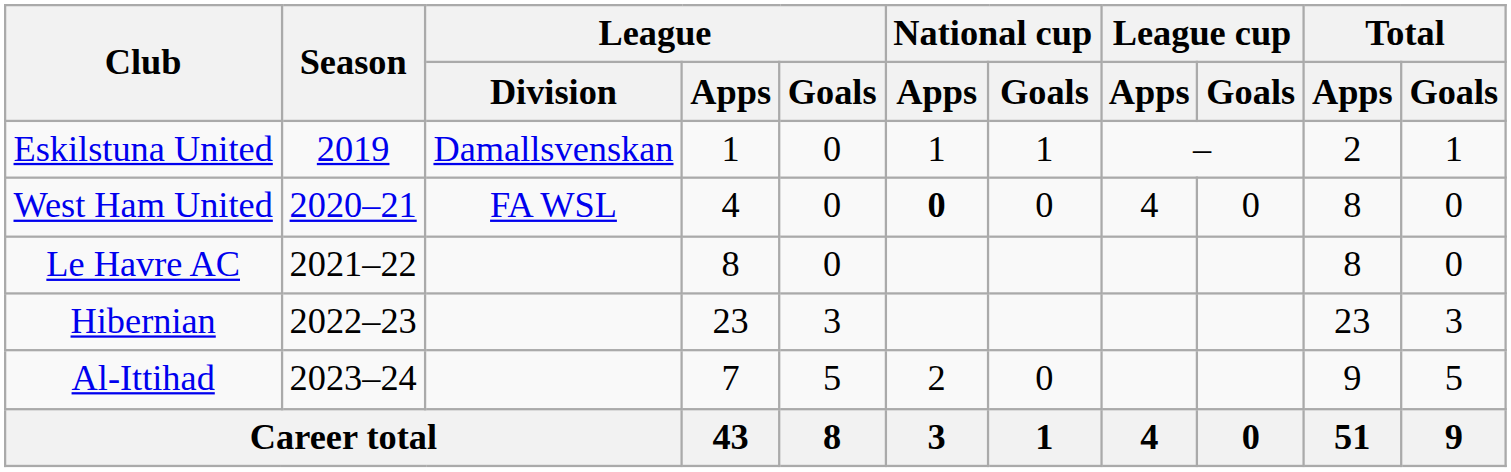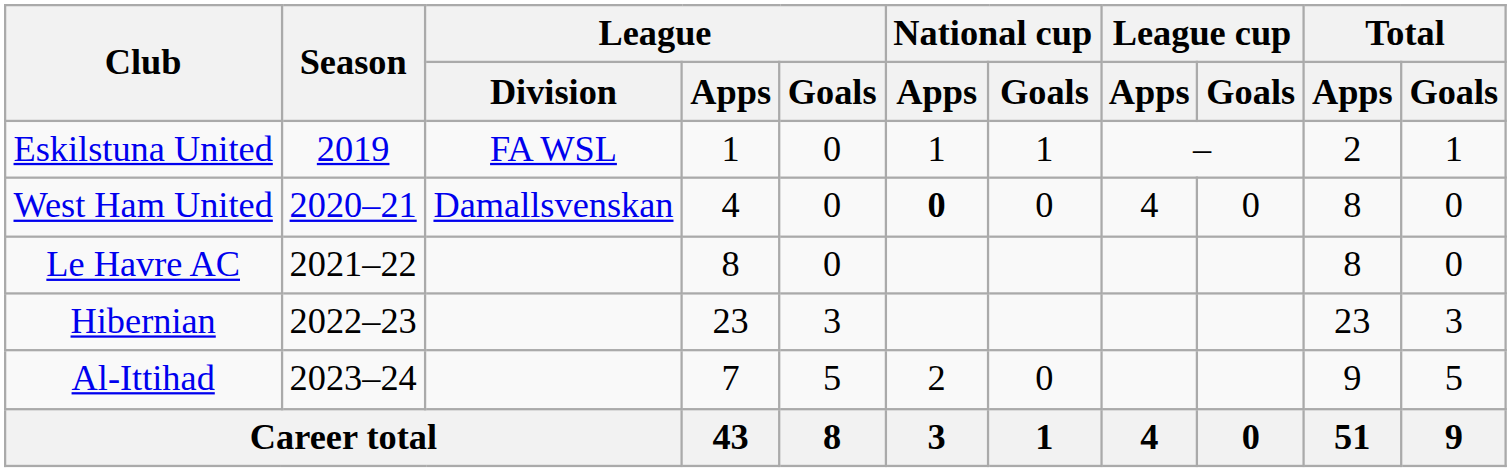Eskilstuna United | League / Division: Damallsvenskan -> FA WSL
West Ham United | League / Division: FA WSL -> Damallsvenskan
